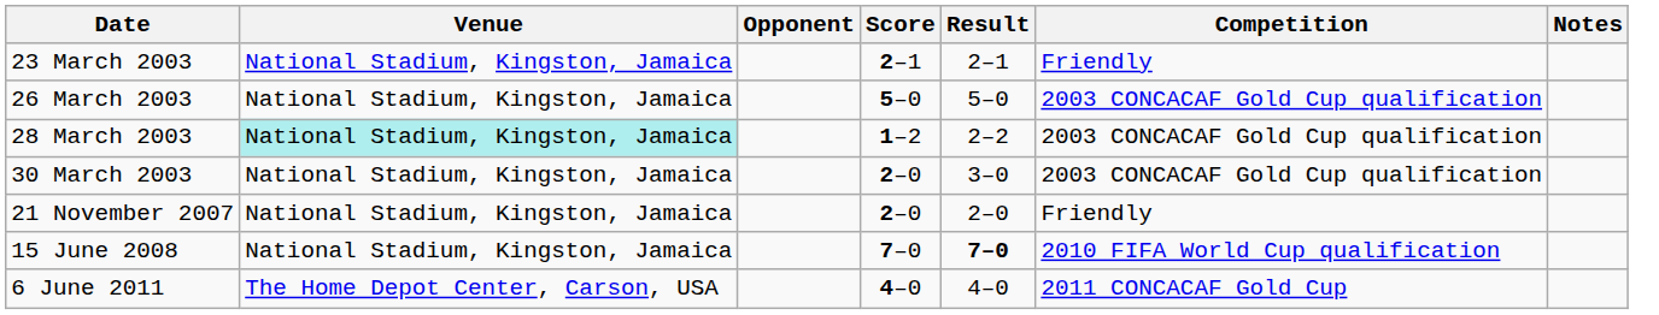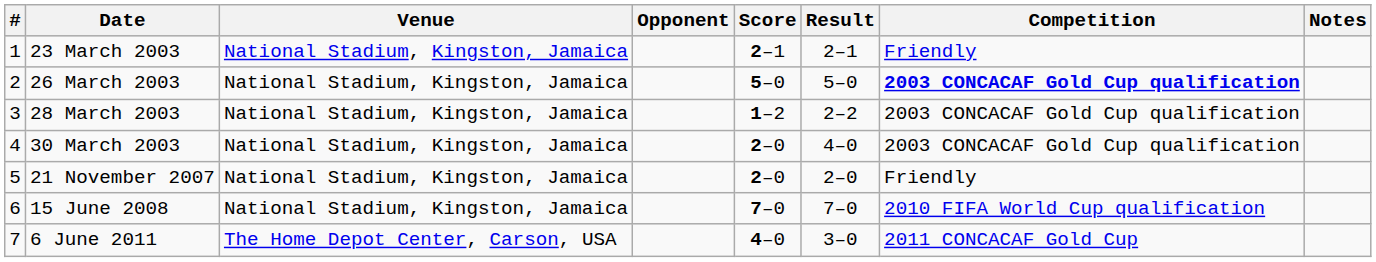+ column: # | 1 | 2 | 3 | 4 | 5 | 6 | 7
26 March 2003 | Competition: normal -> bold
28 March 2003 | Venue: paleturquoise background -> no background
30 March 2003 | Result: 3–0 -> 4–0
15 June 2008 | Result: bold -> normal
6 June 2011 | Result: 4–0 -> 3–0
